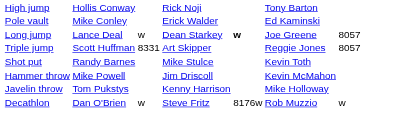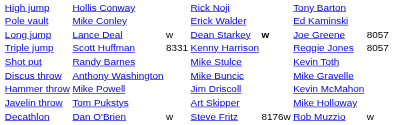Triple jump | column 4: Art Skipper -> Kenny Harrison
+ row: Discus throw | Anthony Washington | Mike Buncic | Mike Gravelle
Javelin throw | column 4: Kenny Harrison -> Art Skipper
